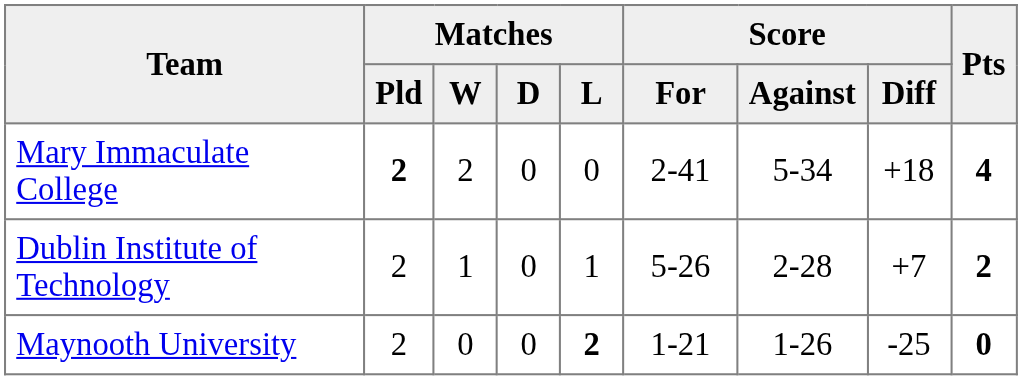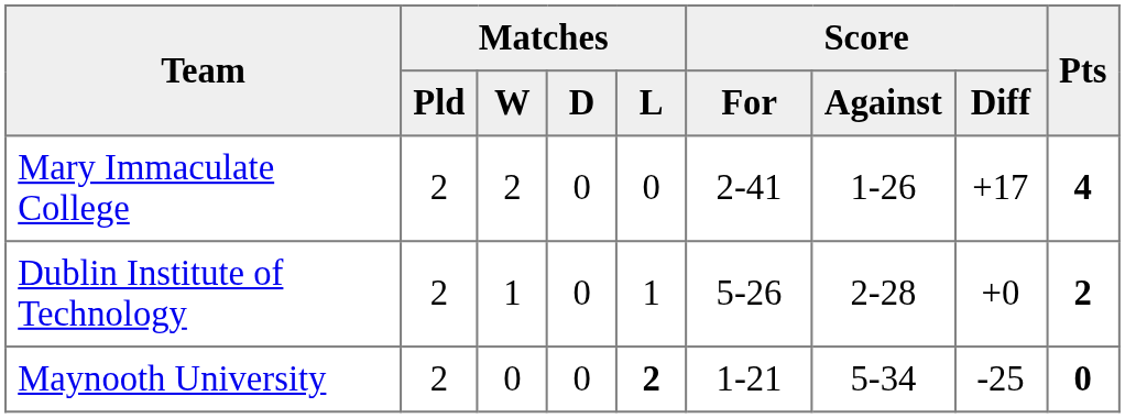Mary Immaculate College | Matches / Pld: bold -> normal
Mary Immaculate College | Score / Against: 5-34 -> 1-26
Mary Immaculate College | Score / Diff: +18 -> +17
Dublin Institute of Technology | Score / Diff: +7 -> +0
Maynooth University | Score / Against: 1-26 -> 5-34
